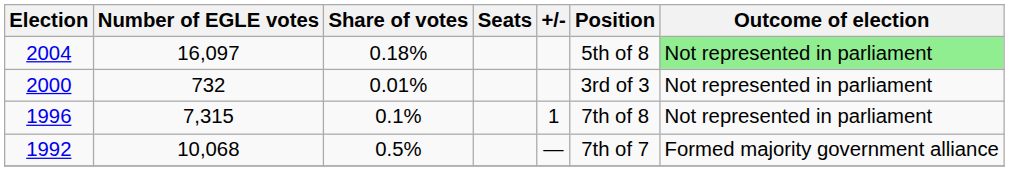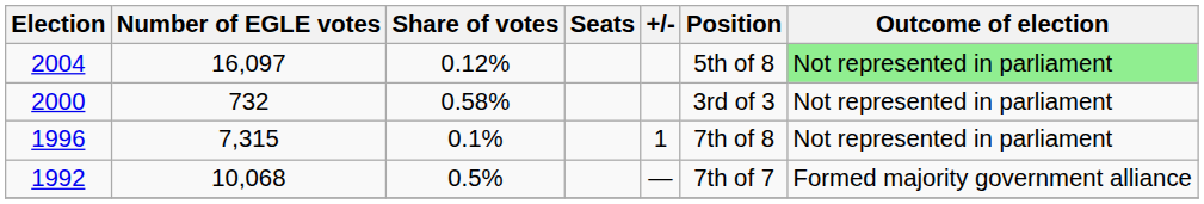2004 | Share of votes: 0.18% -> 0.12%
2000 | Share of votes: 0.01% -> 0.58%
